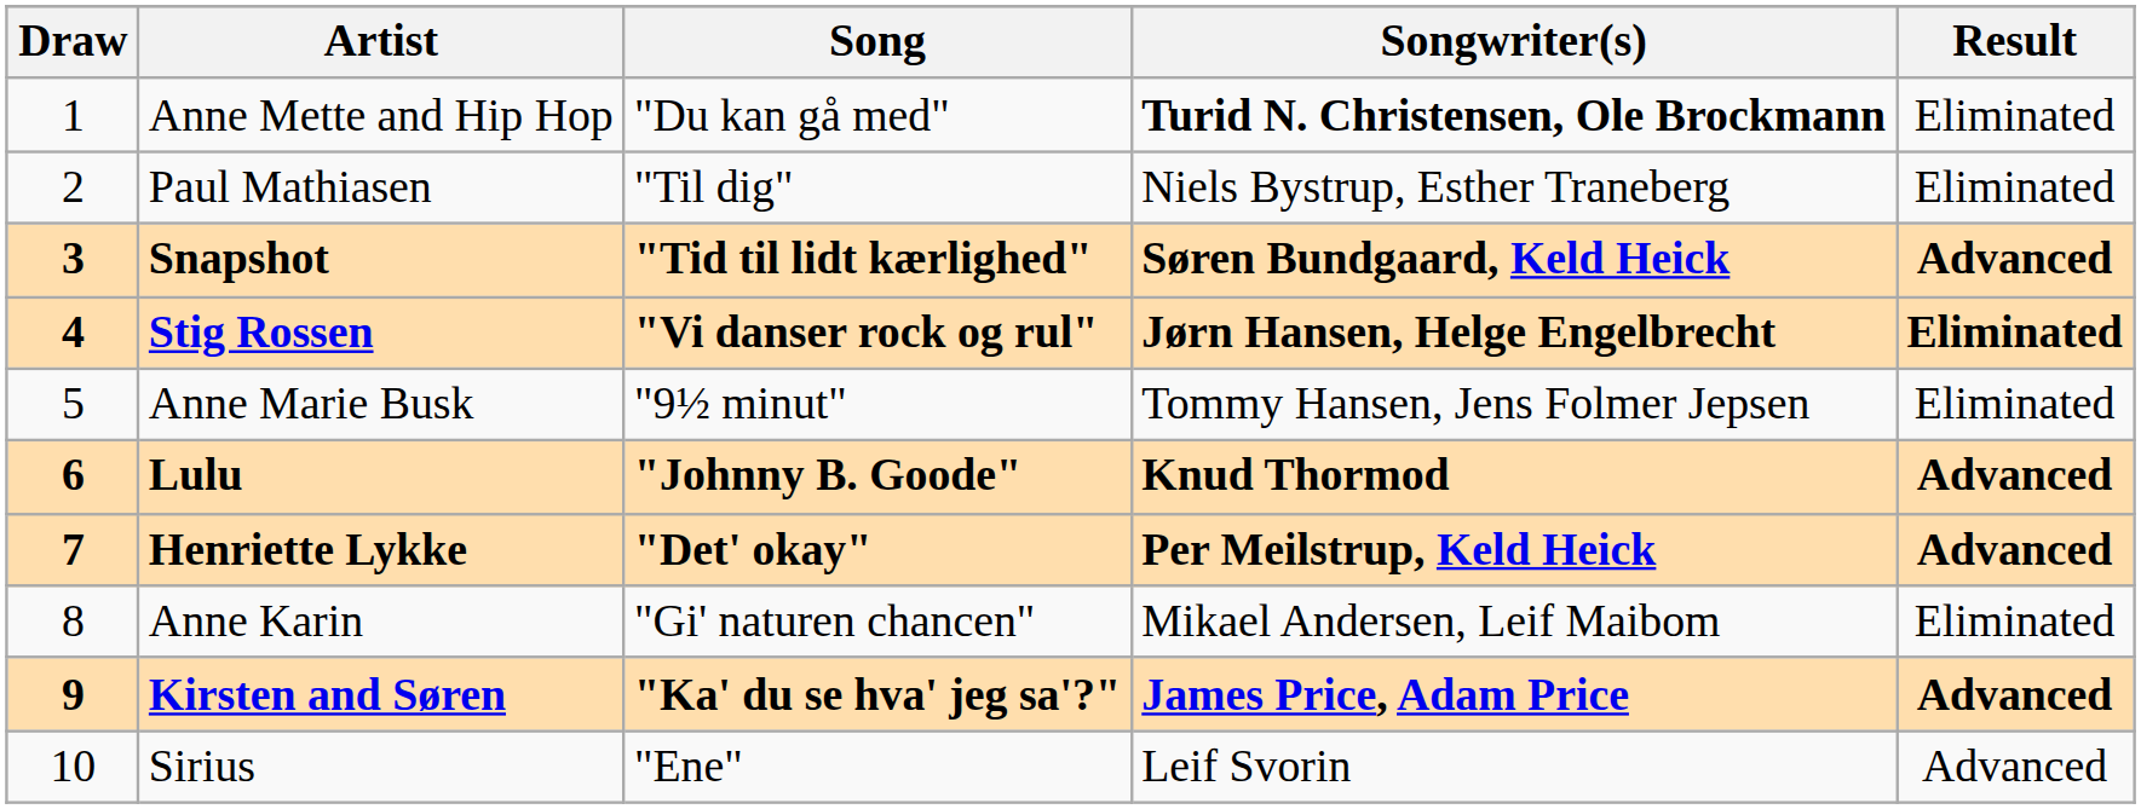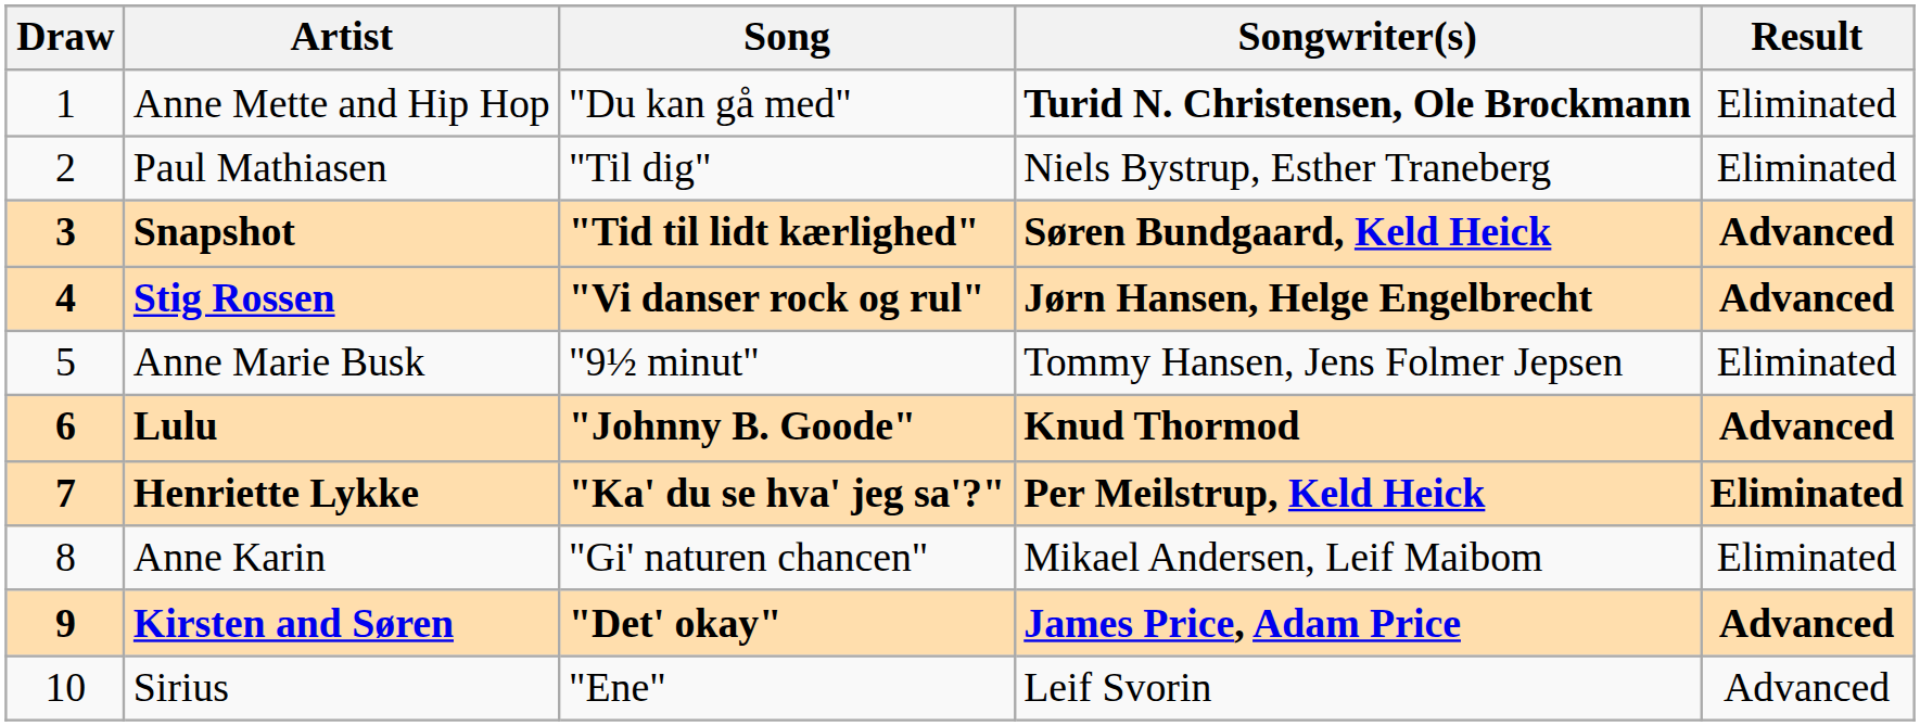Stig Rossen | Result: Eliminated -> Advanced
Henriette Lykke | Song: "Det' okay" -> "Ka' du se hva' jeg sa'?"
Henriette Lykke | Result: Advanced -> Eliminated
Kirsten and Søren | Song: "Ka' du se hva' jeg sa'?" -> "Det' okay"
